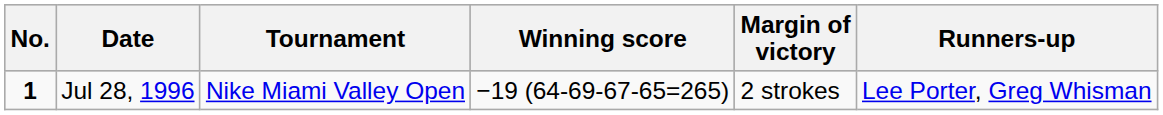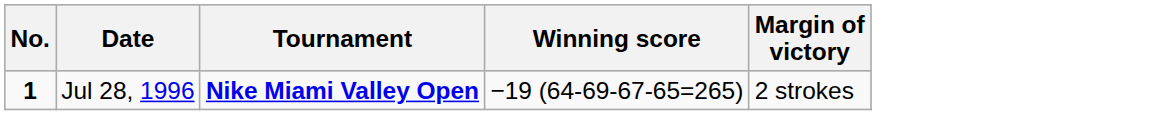- column: Runners-up | Lee Porter, Greg Whisman
Jul 28, 1996 | Tournament: normal -> bold
